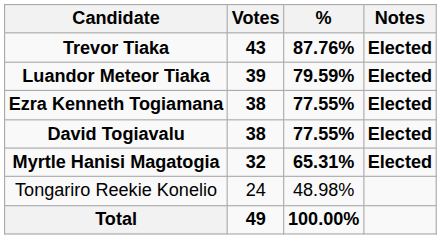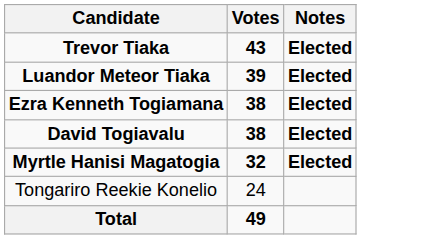- column: % | 87.76% | 79.59% | 77.55% | 77.55% | 65.31% | 48.98% | 100.00%
